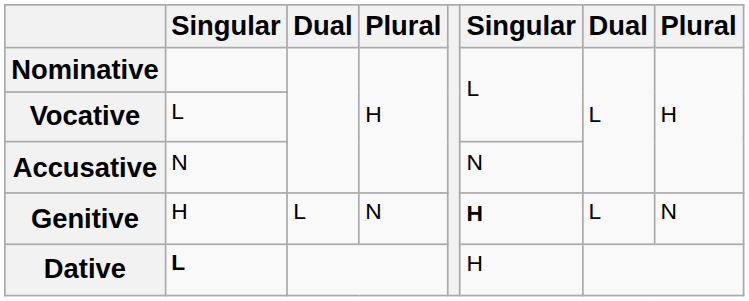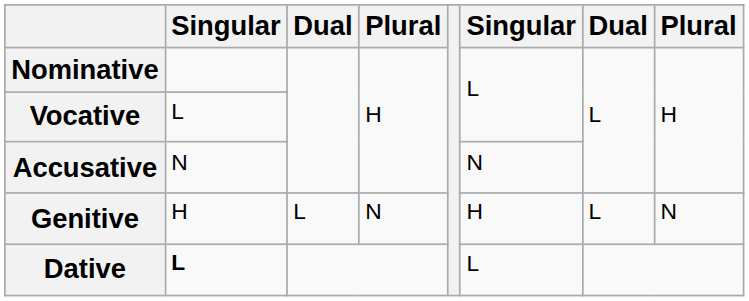Genitive | column 6: bold -> normal
Dative | column 6: H -> L
